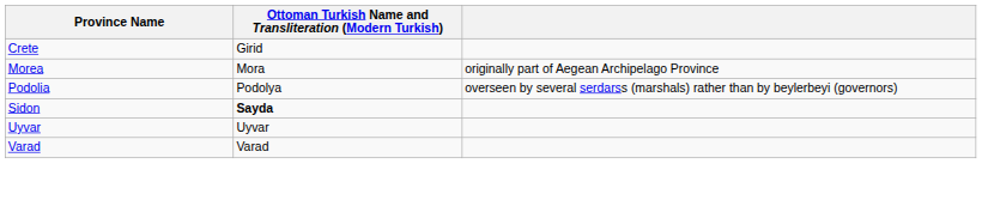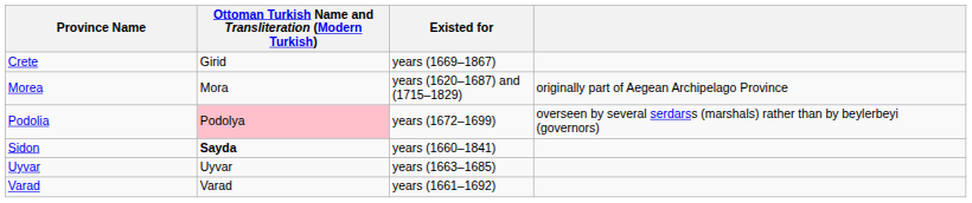+ column: Existed for | years (1669–1867) | years (1620–1687) and (1715–1829) | years (1672–1699) | years (1660–1841) | years (1663–1685) | years (1661–1692)
Podolia | Ottoman Turkish Name and Transliteration (Modern Turkish): no background -> pink background
